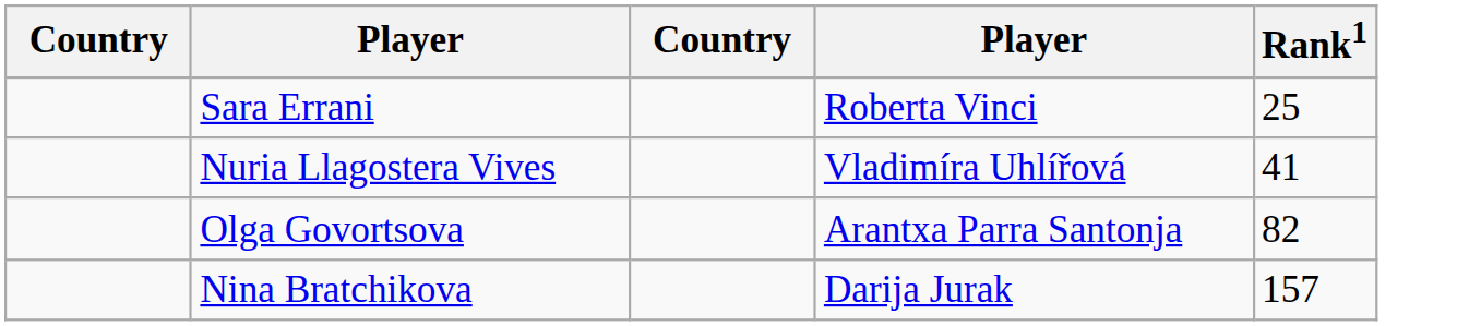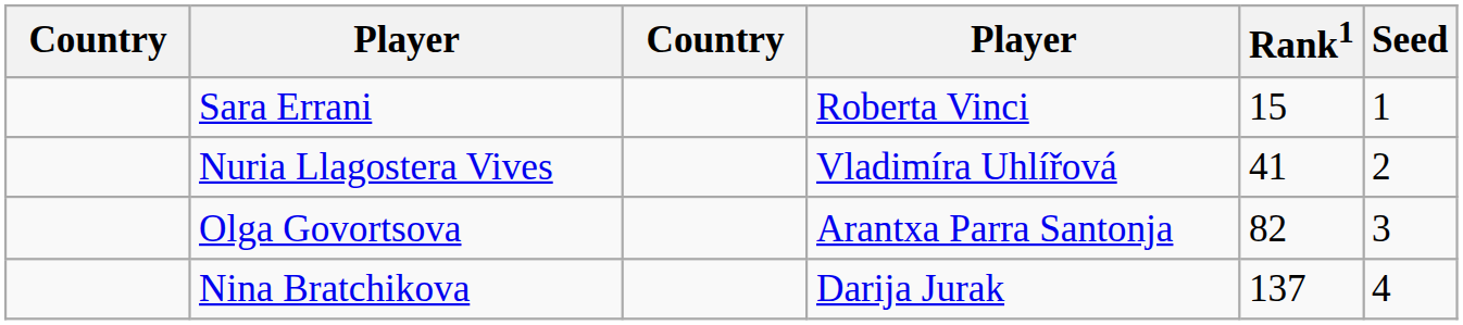+ column: Seed | 1 | 2 | 3 | 4
Sara Errani | Rank1: 25 -> 15
Nina Bratchikova | Rank1: 157 -> 137
